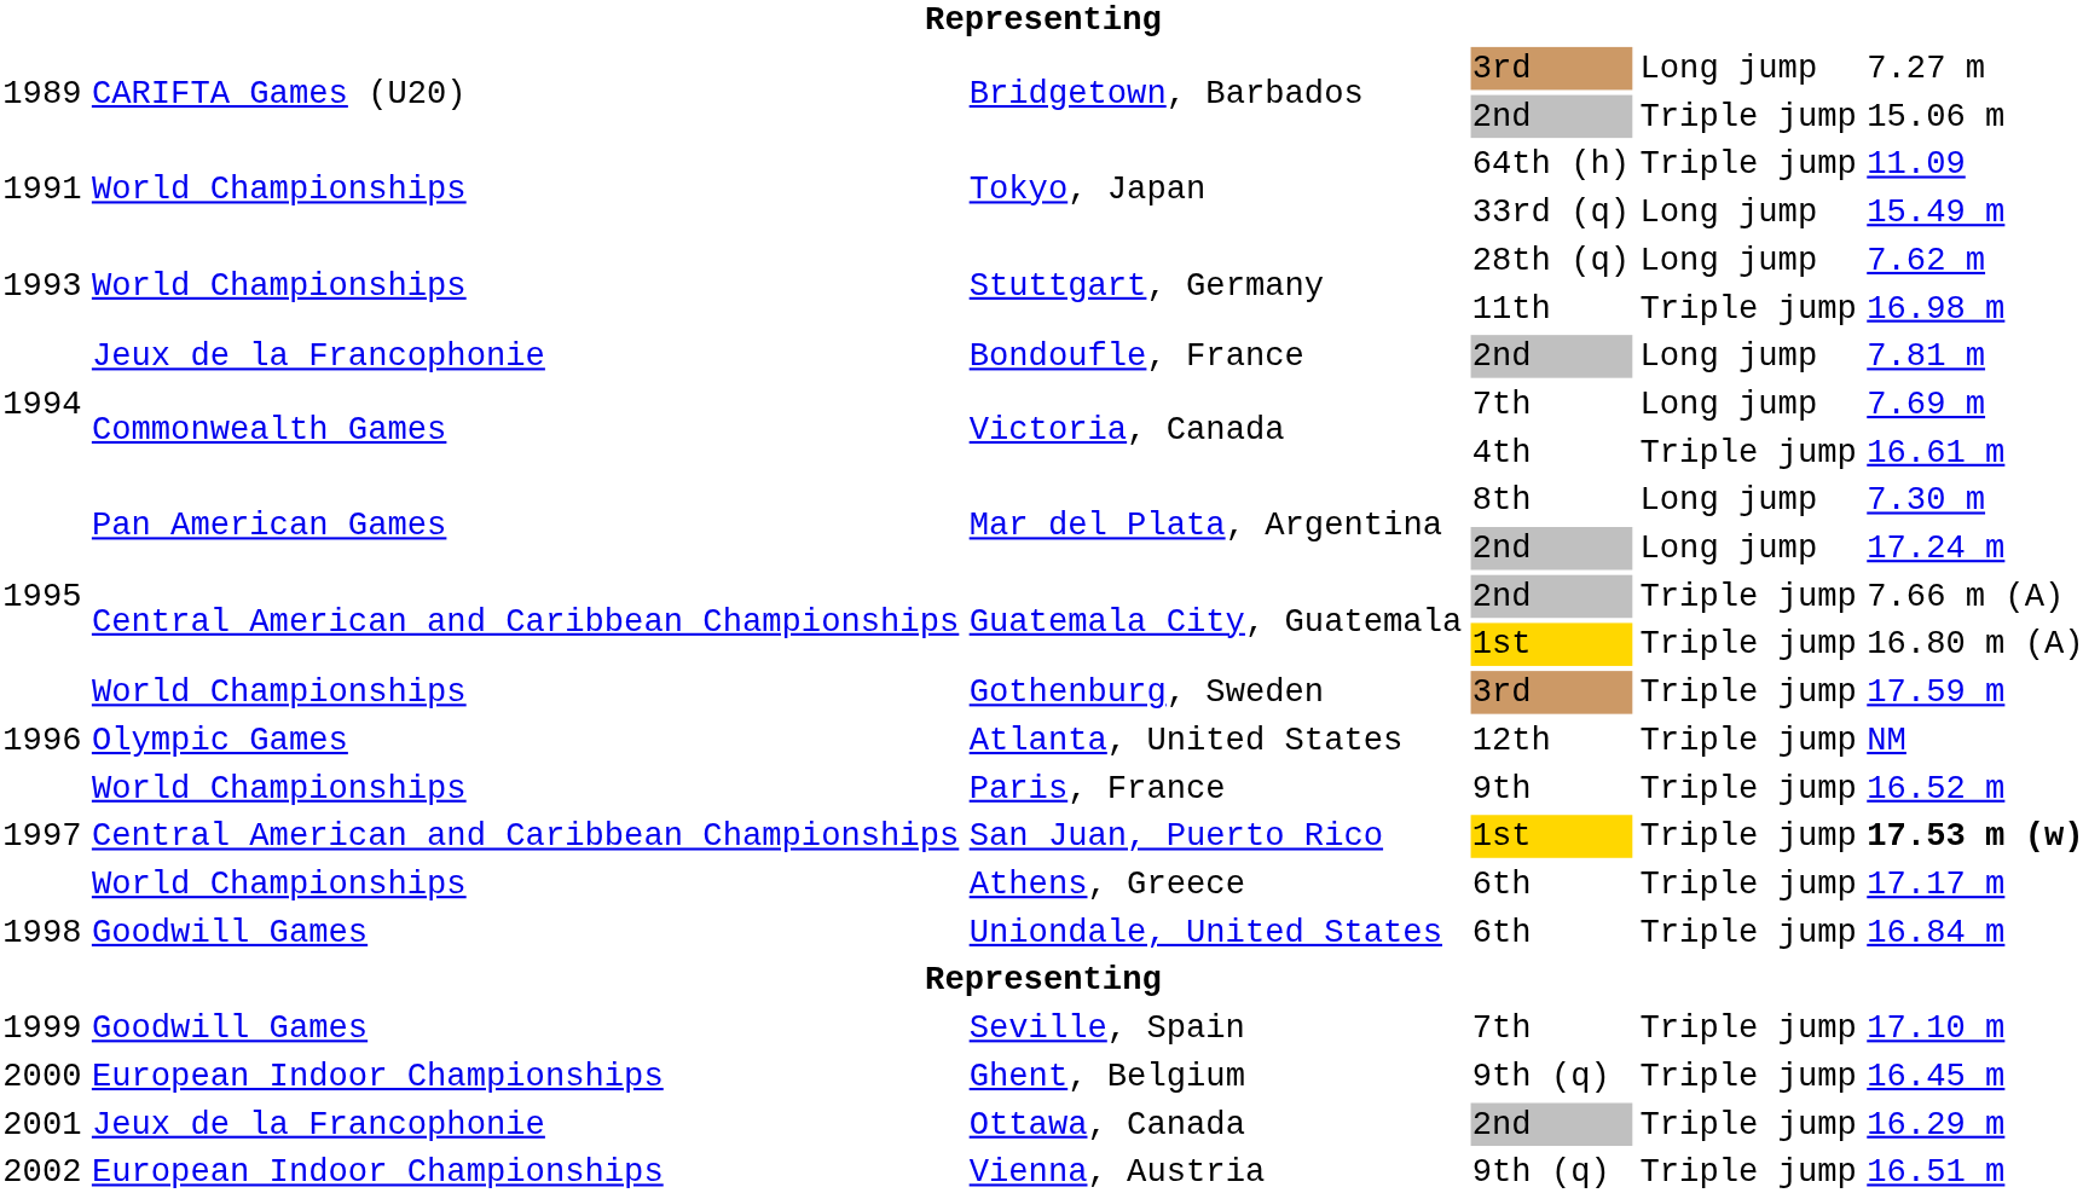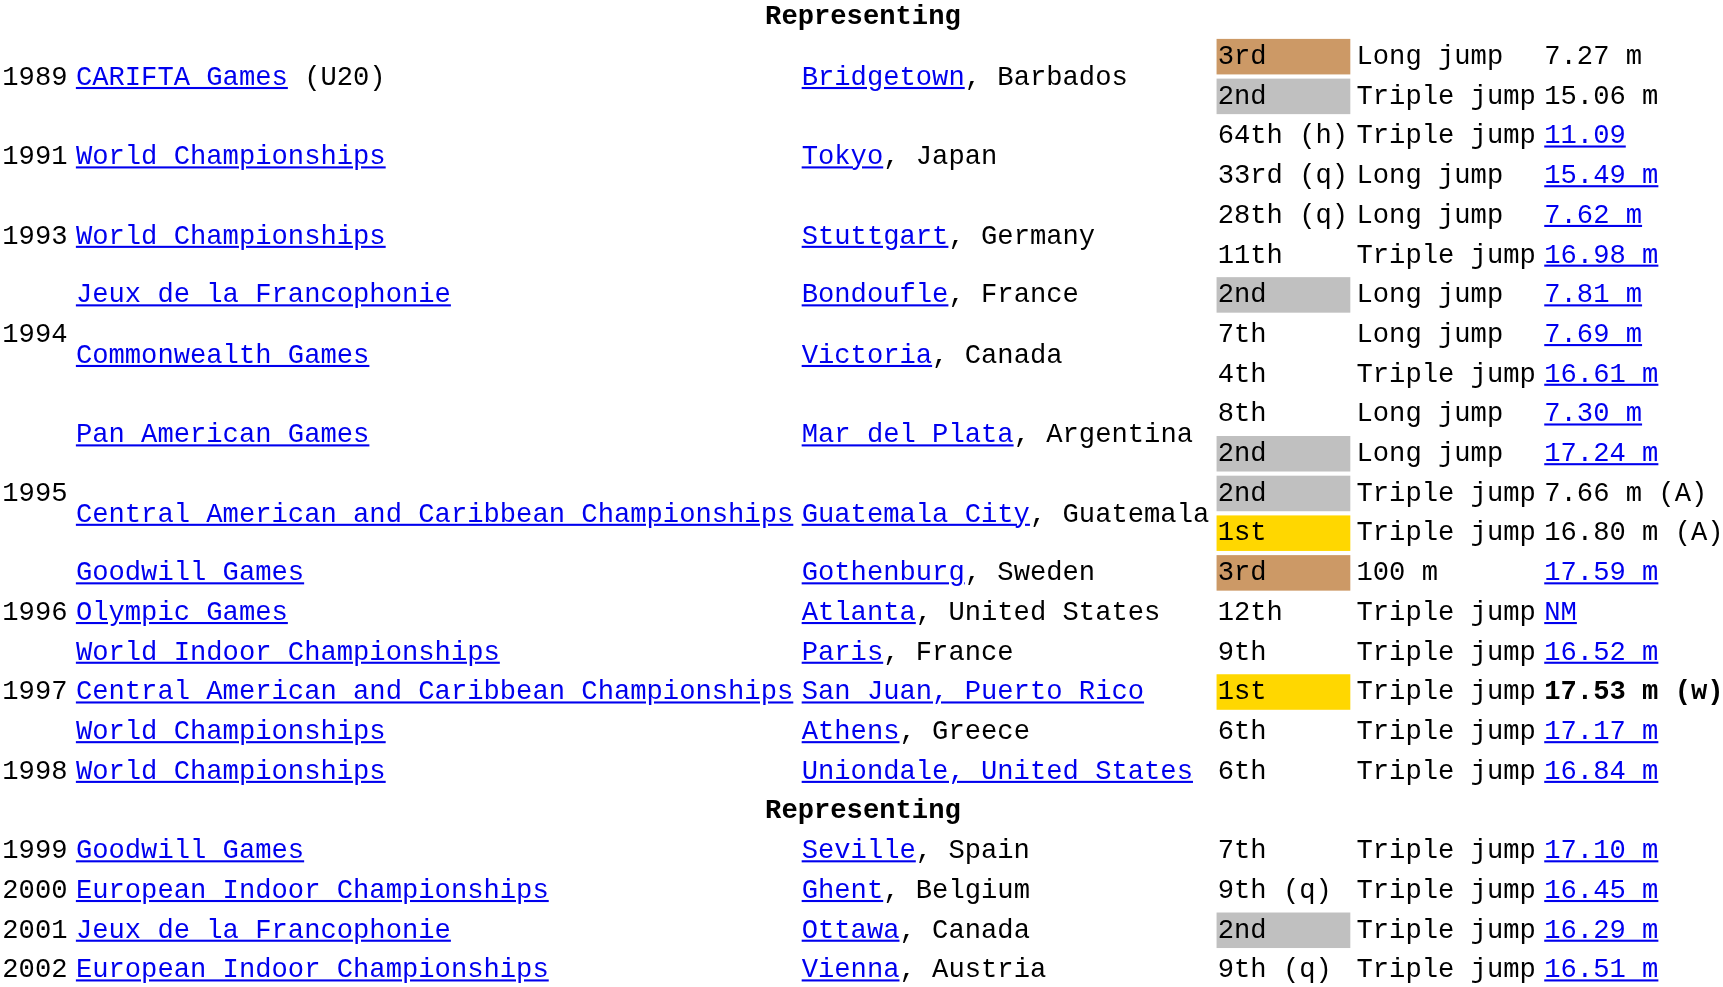Gothenburg, Sweden | column 2: World Championships -> Goodwill Games
Gothenburg, Sweden | column 5: Triple jump -> 100 m
Paris, France | column 2: World Championships -> World Indoor Championships
Uniondale, United States | column 2: Goodwill Games -> World Championships
